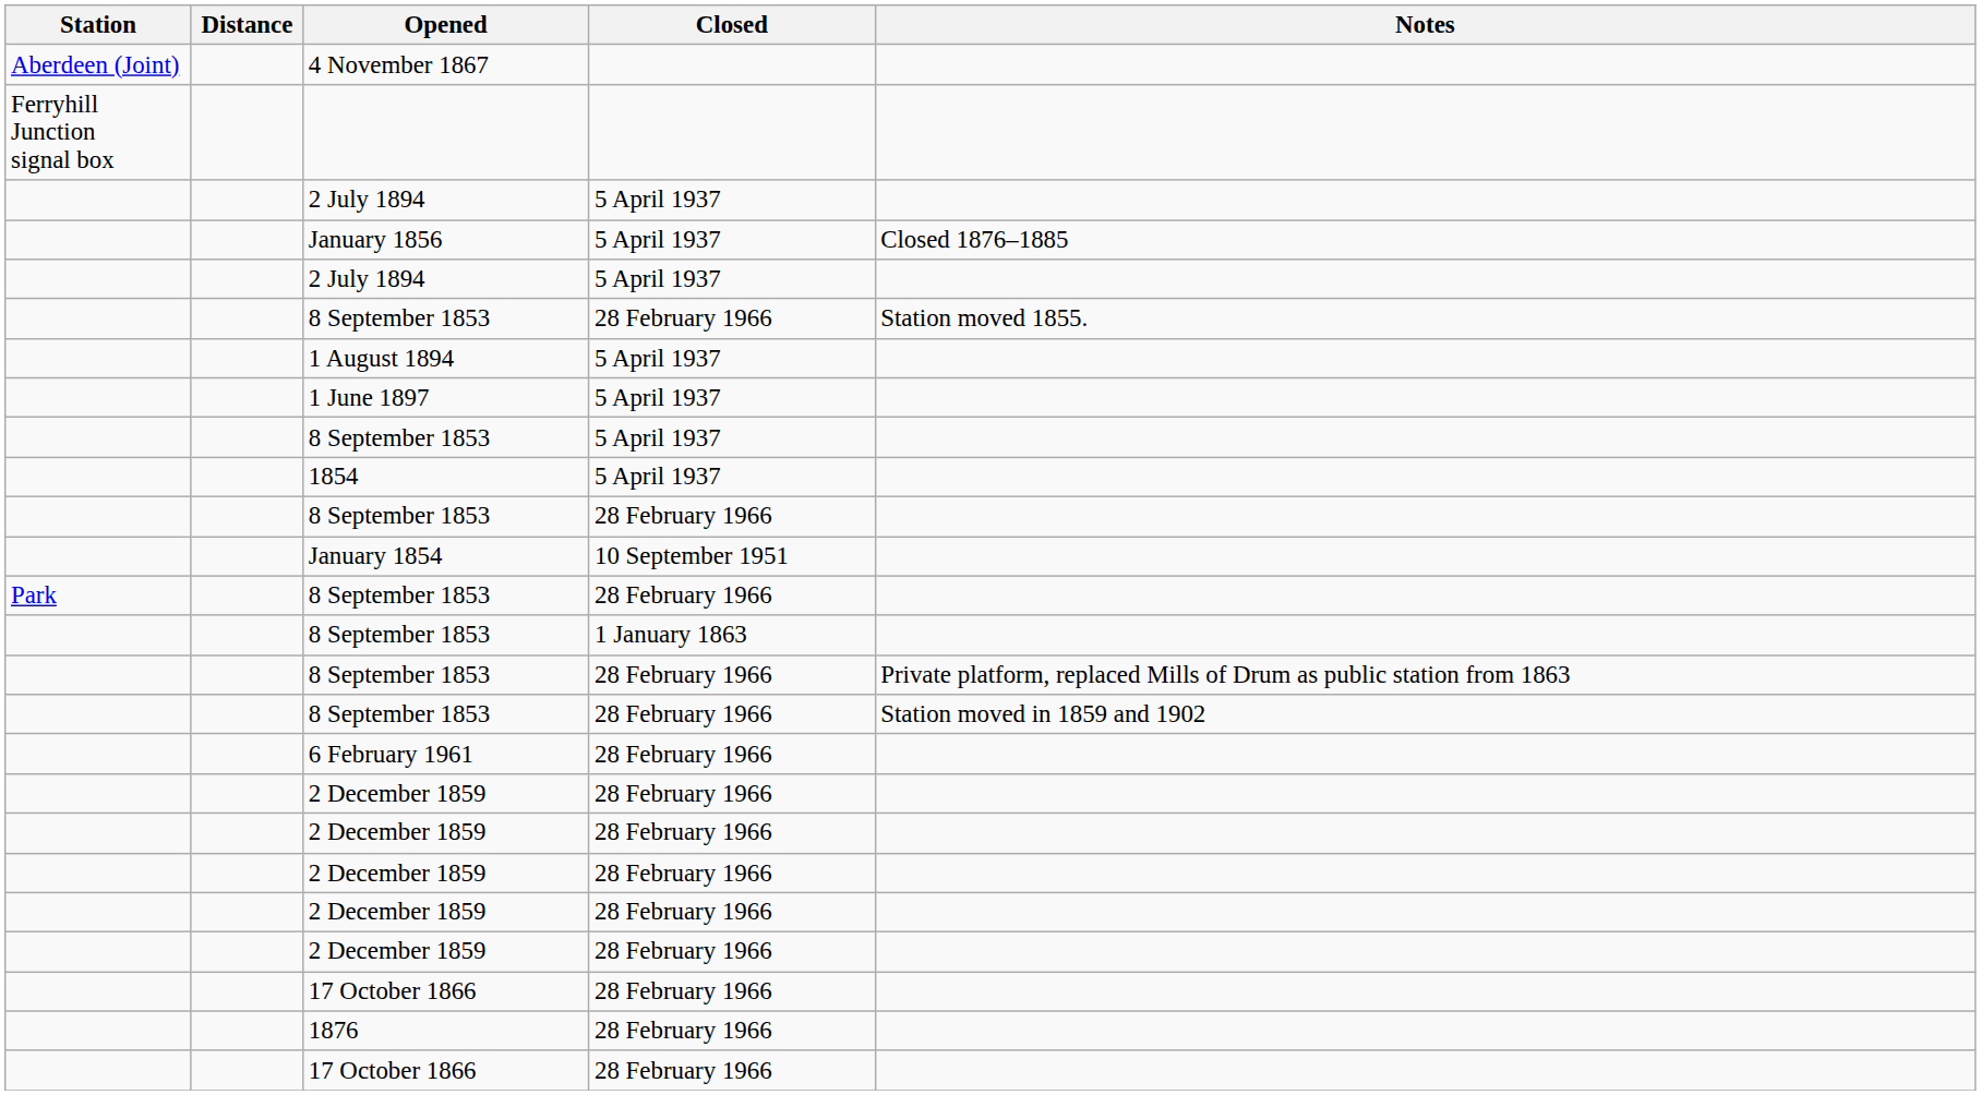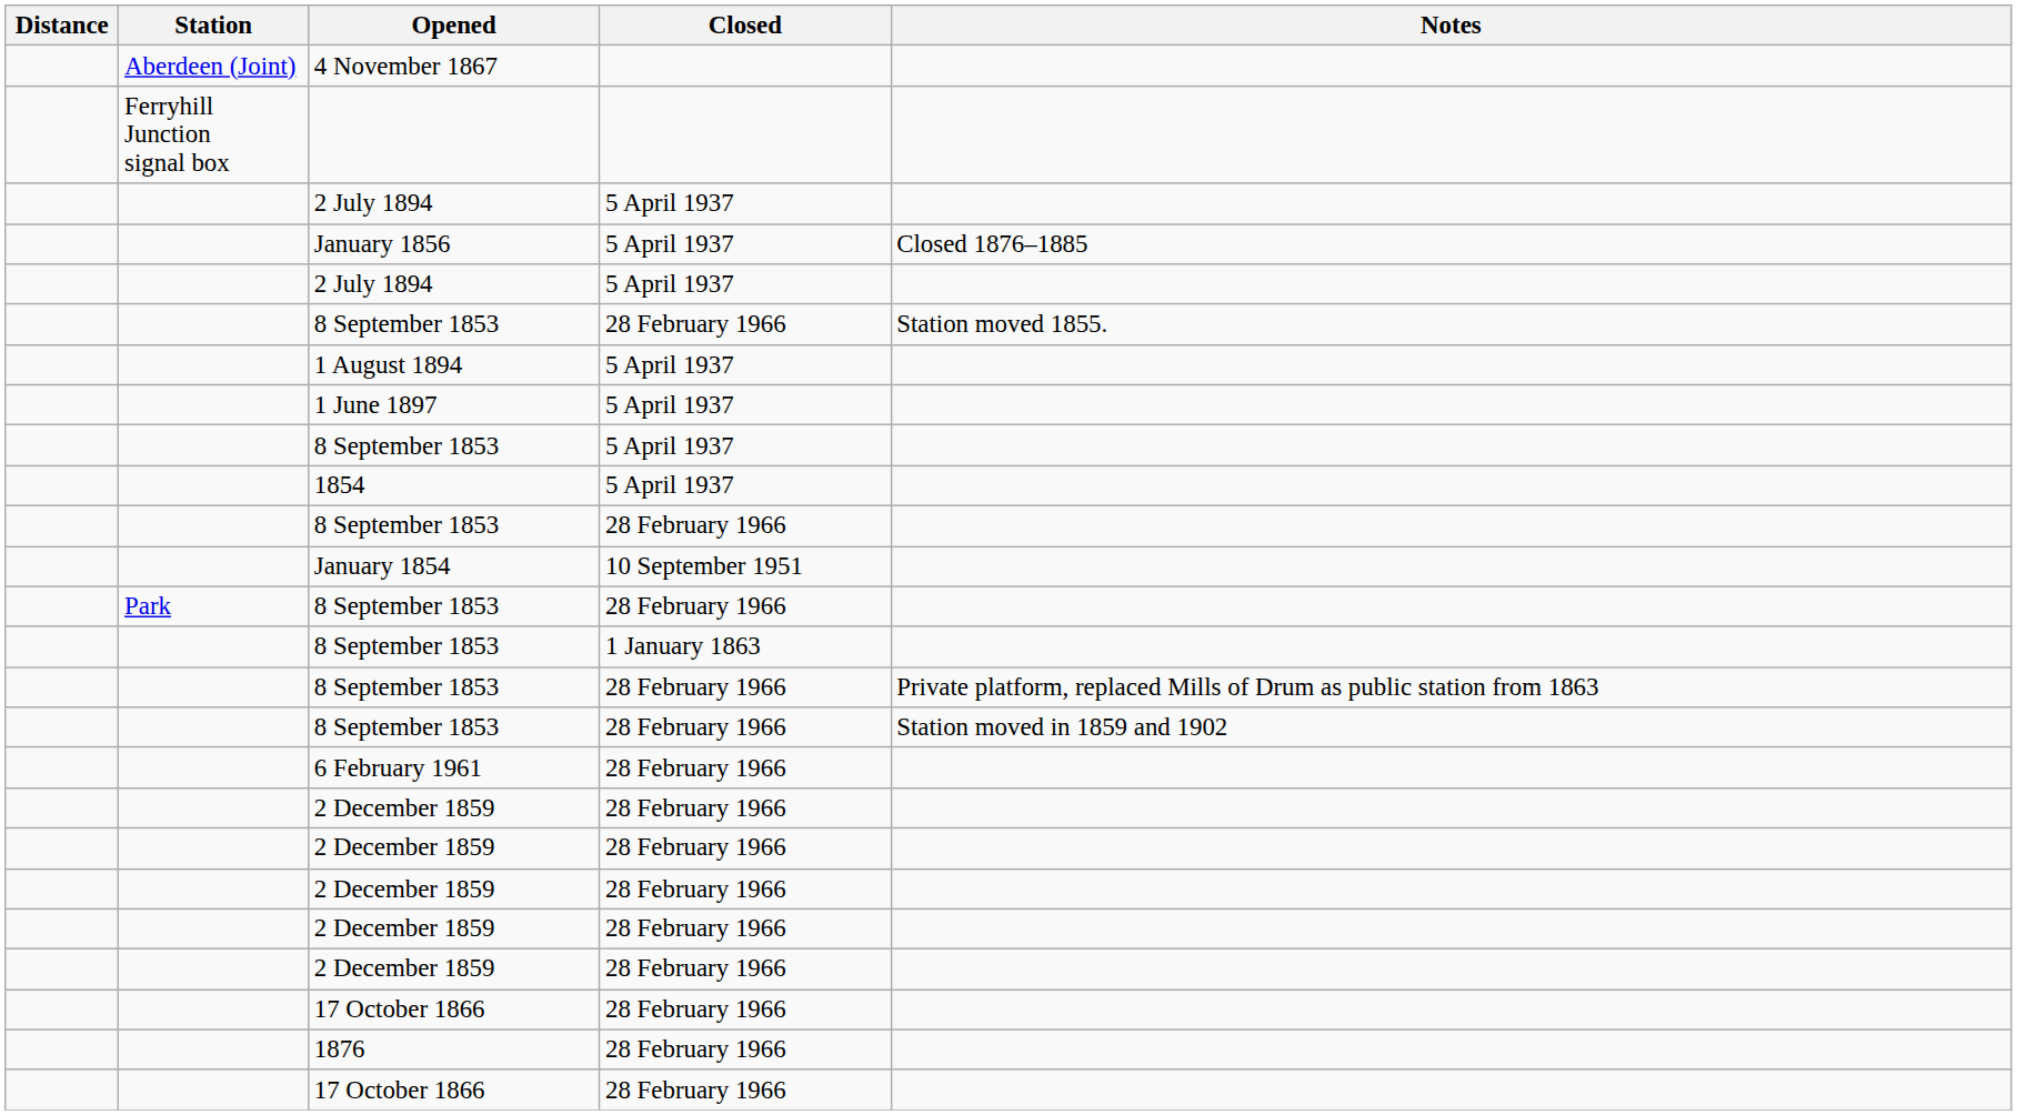columns swapped: Station <-> Distance
